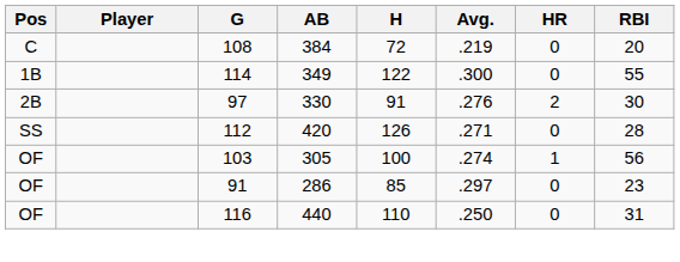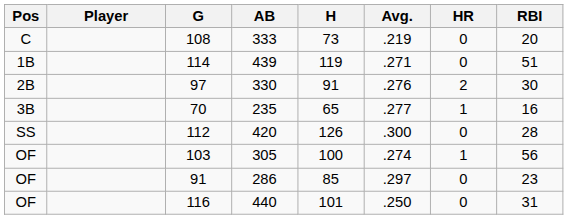108 | AB: 384 -> 333
108 | H: 72 -> 73
114 | AB: 349 -> 439
114 | H: 122 -> 119
114 | Avg.: .300 -> .271
114 | RBI: 55 -> 51
+ row: 3B | 70 | 235 | 65 | .277 | 1 | 16
112 | Avg.: .271 -> .300
116 | H: 110 -> 101
